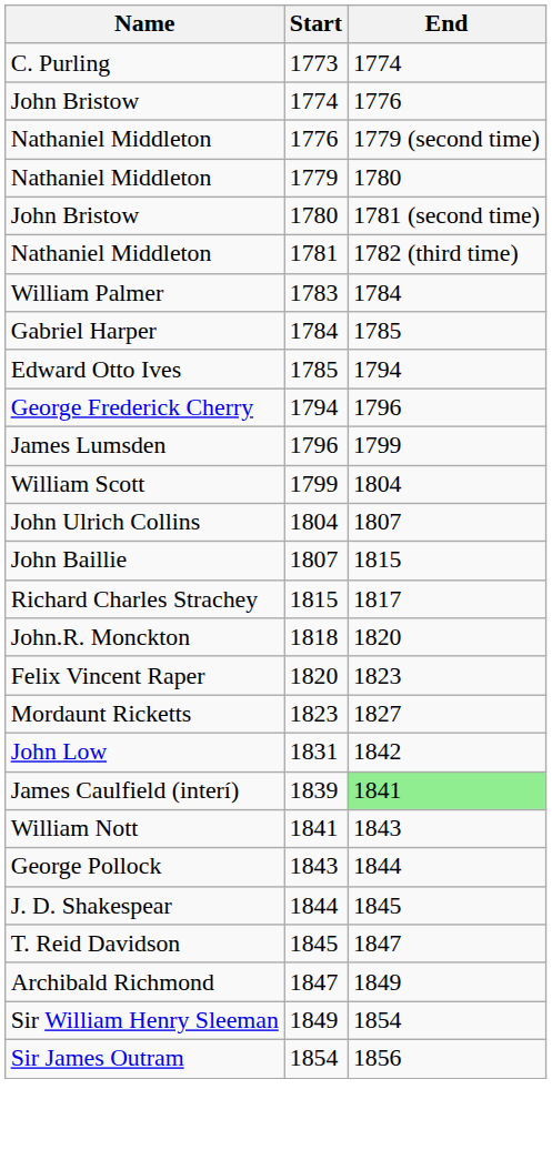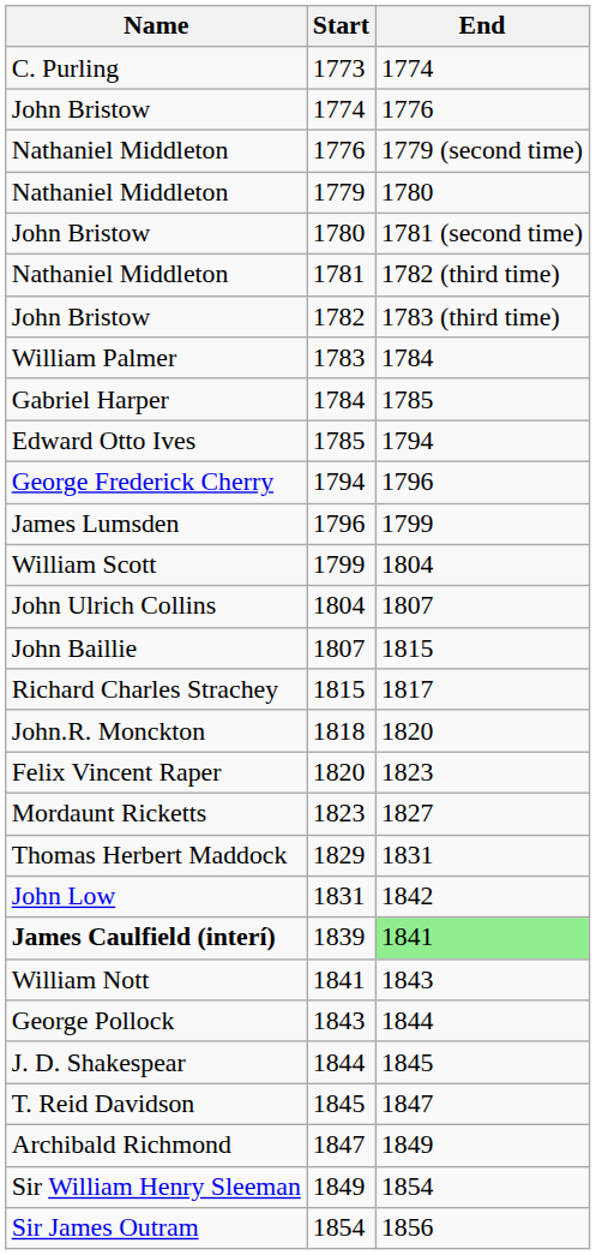+ row: John Bristow | 1782 | 1783 (third time)
+ row: Thomas Herbert Maddock | 1829 | 1831
1839 | Name: normal -> bold
